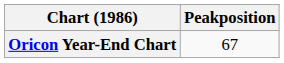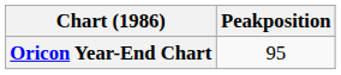Oricon Year-End Chart | Peakposition: 67 -> 95
